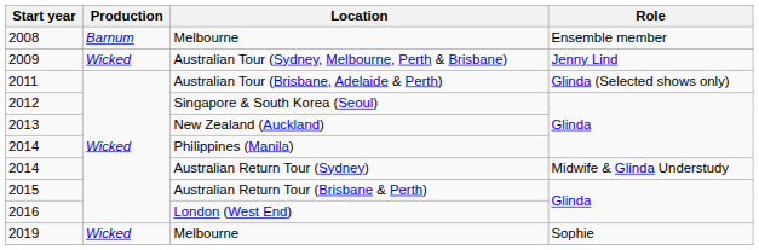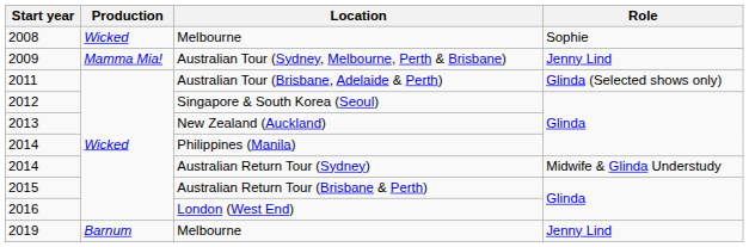2008 / Melbourne | Production: Barnum -> Wicked
2008 / Melbourne | Role: Ensemble member -> Sophie
Australian Tour (Sydney, Melbourne, Perth & Brisbane) | Production: Wicked -> Mamma Mia!
2019 / Melbourne | Production: Wicked -> Barnum
2019 / Melbourne | Role: Sophie -> Jenny Lind
